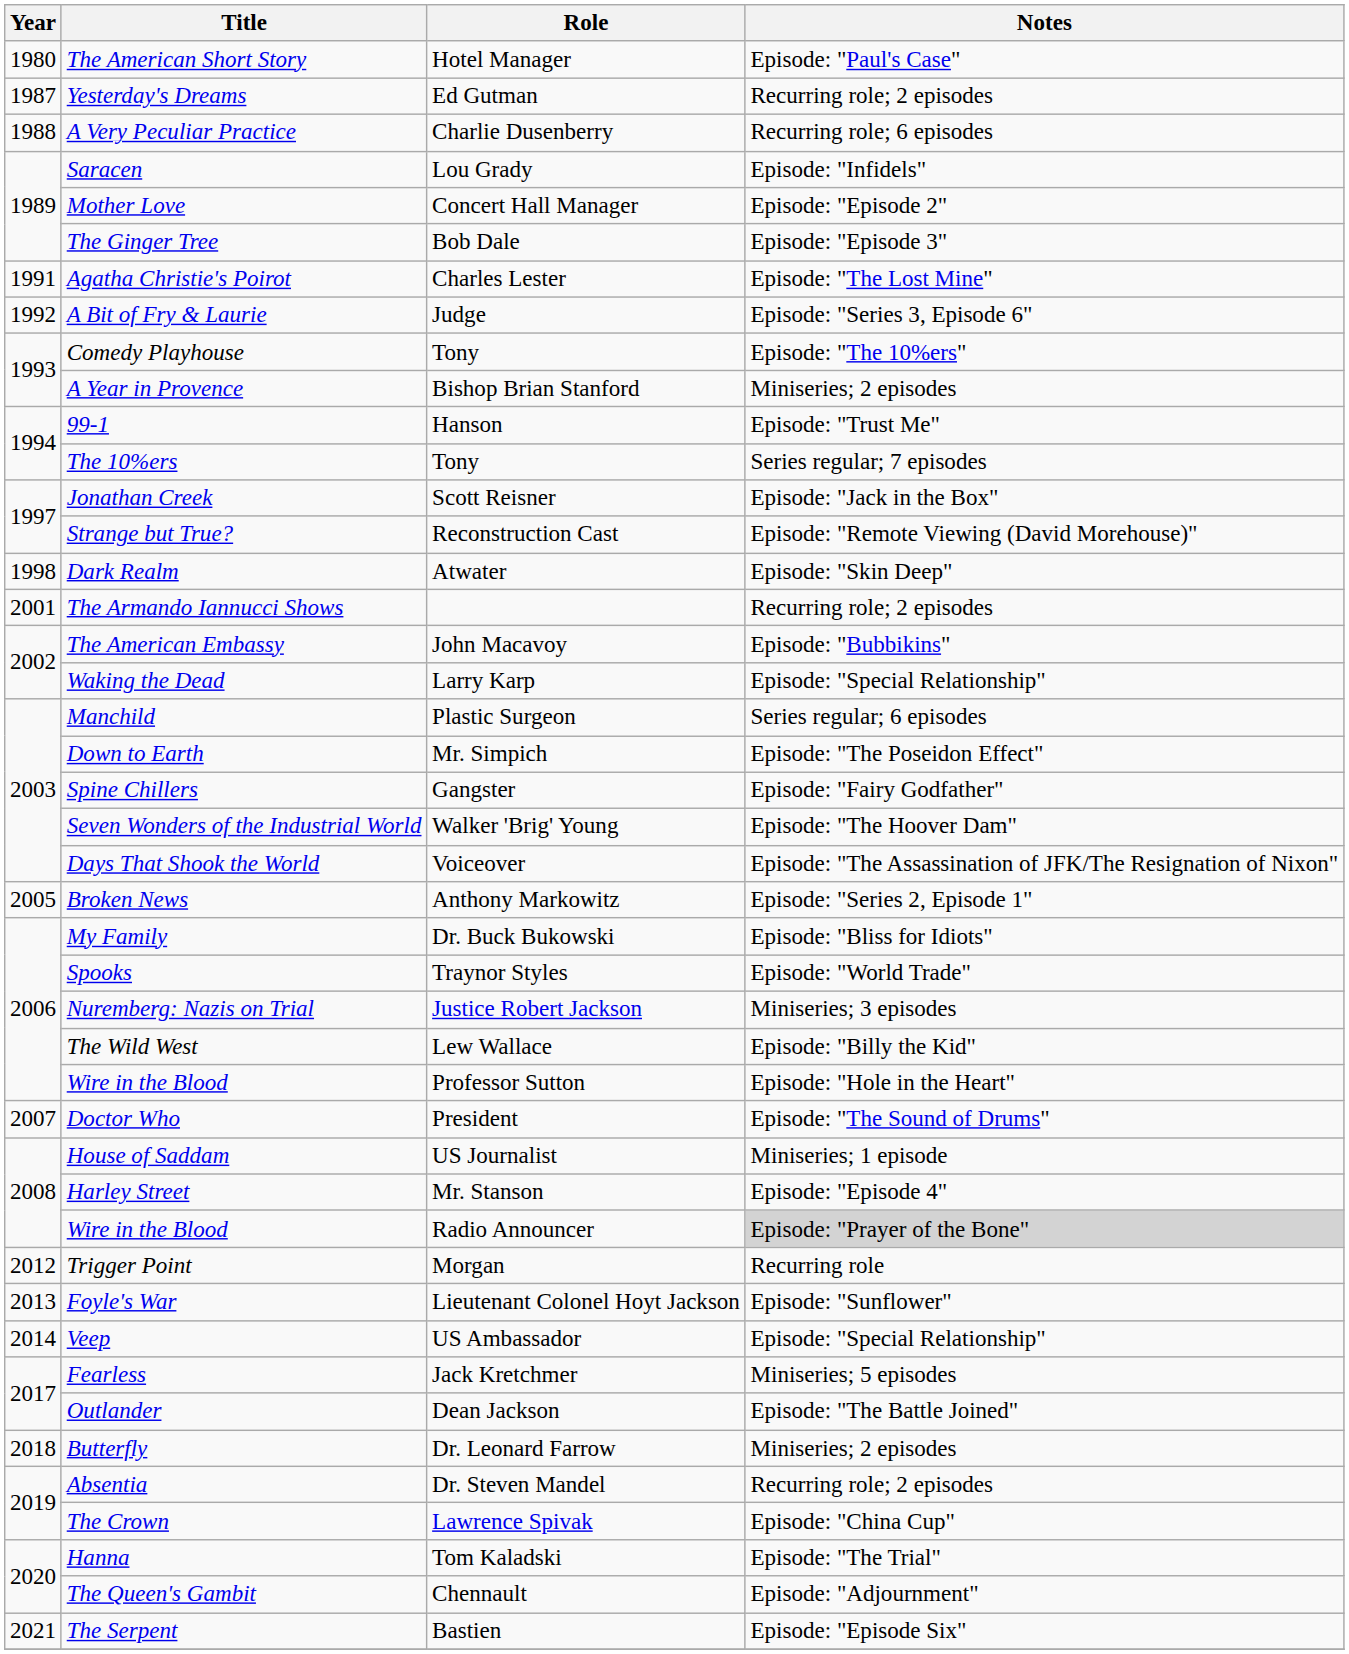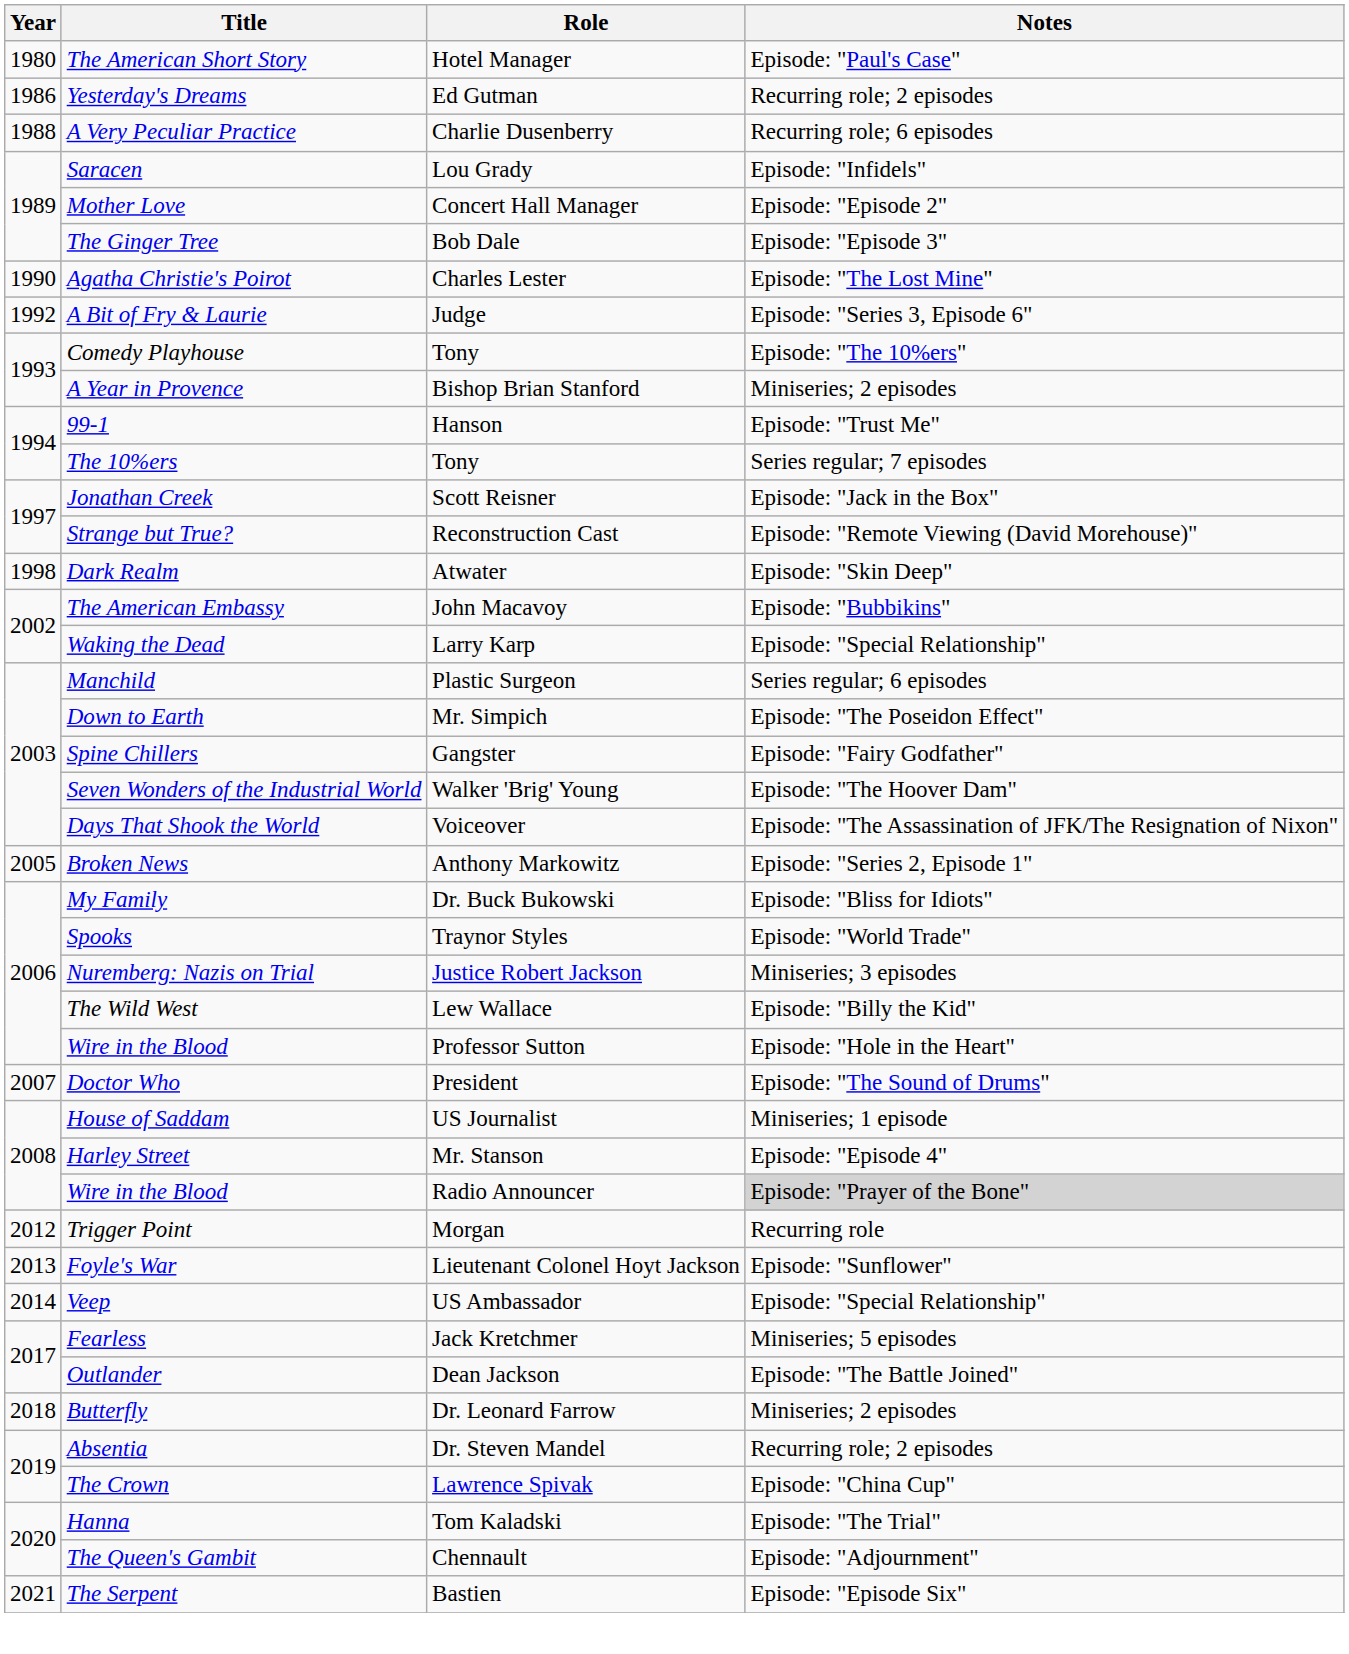Yesterday's Dreams | Year: 1987 -> 1986
Agatha Christie's Poirot | Year: 1991 -> 1990
- row: 2001 | The Armando Iannucci Shows | Recurring role; 2 episodes
